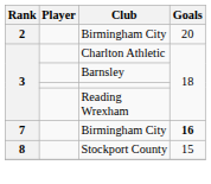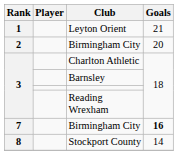+ row: 1 | Leyton Orient | 21
Stockport County | Goals: 15 -> 14
